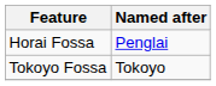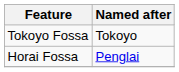rows swapped: Horai Fossa <-> Tokoyo Fossa
